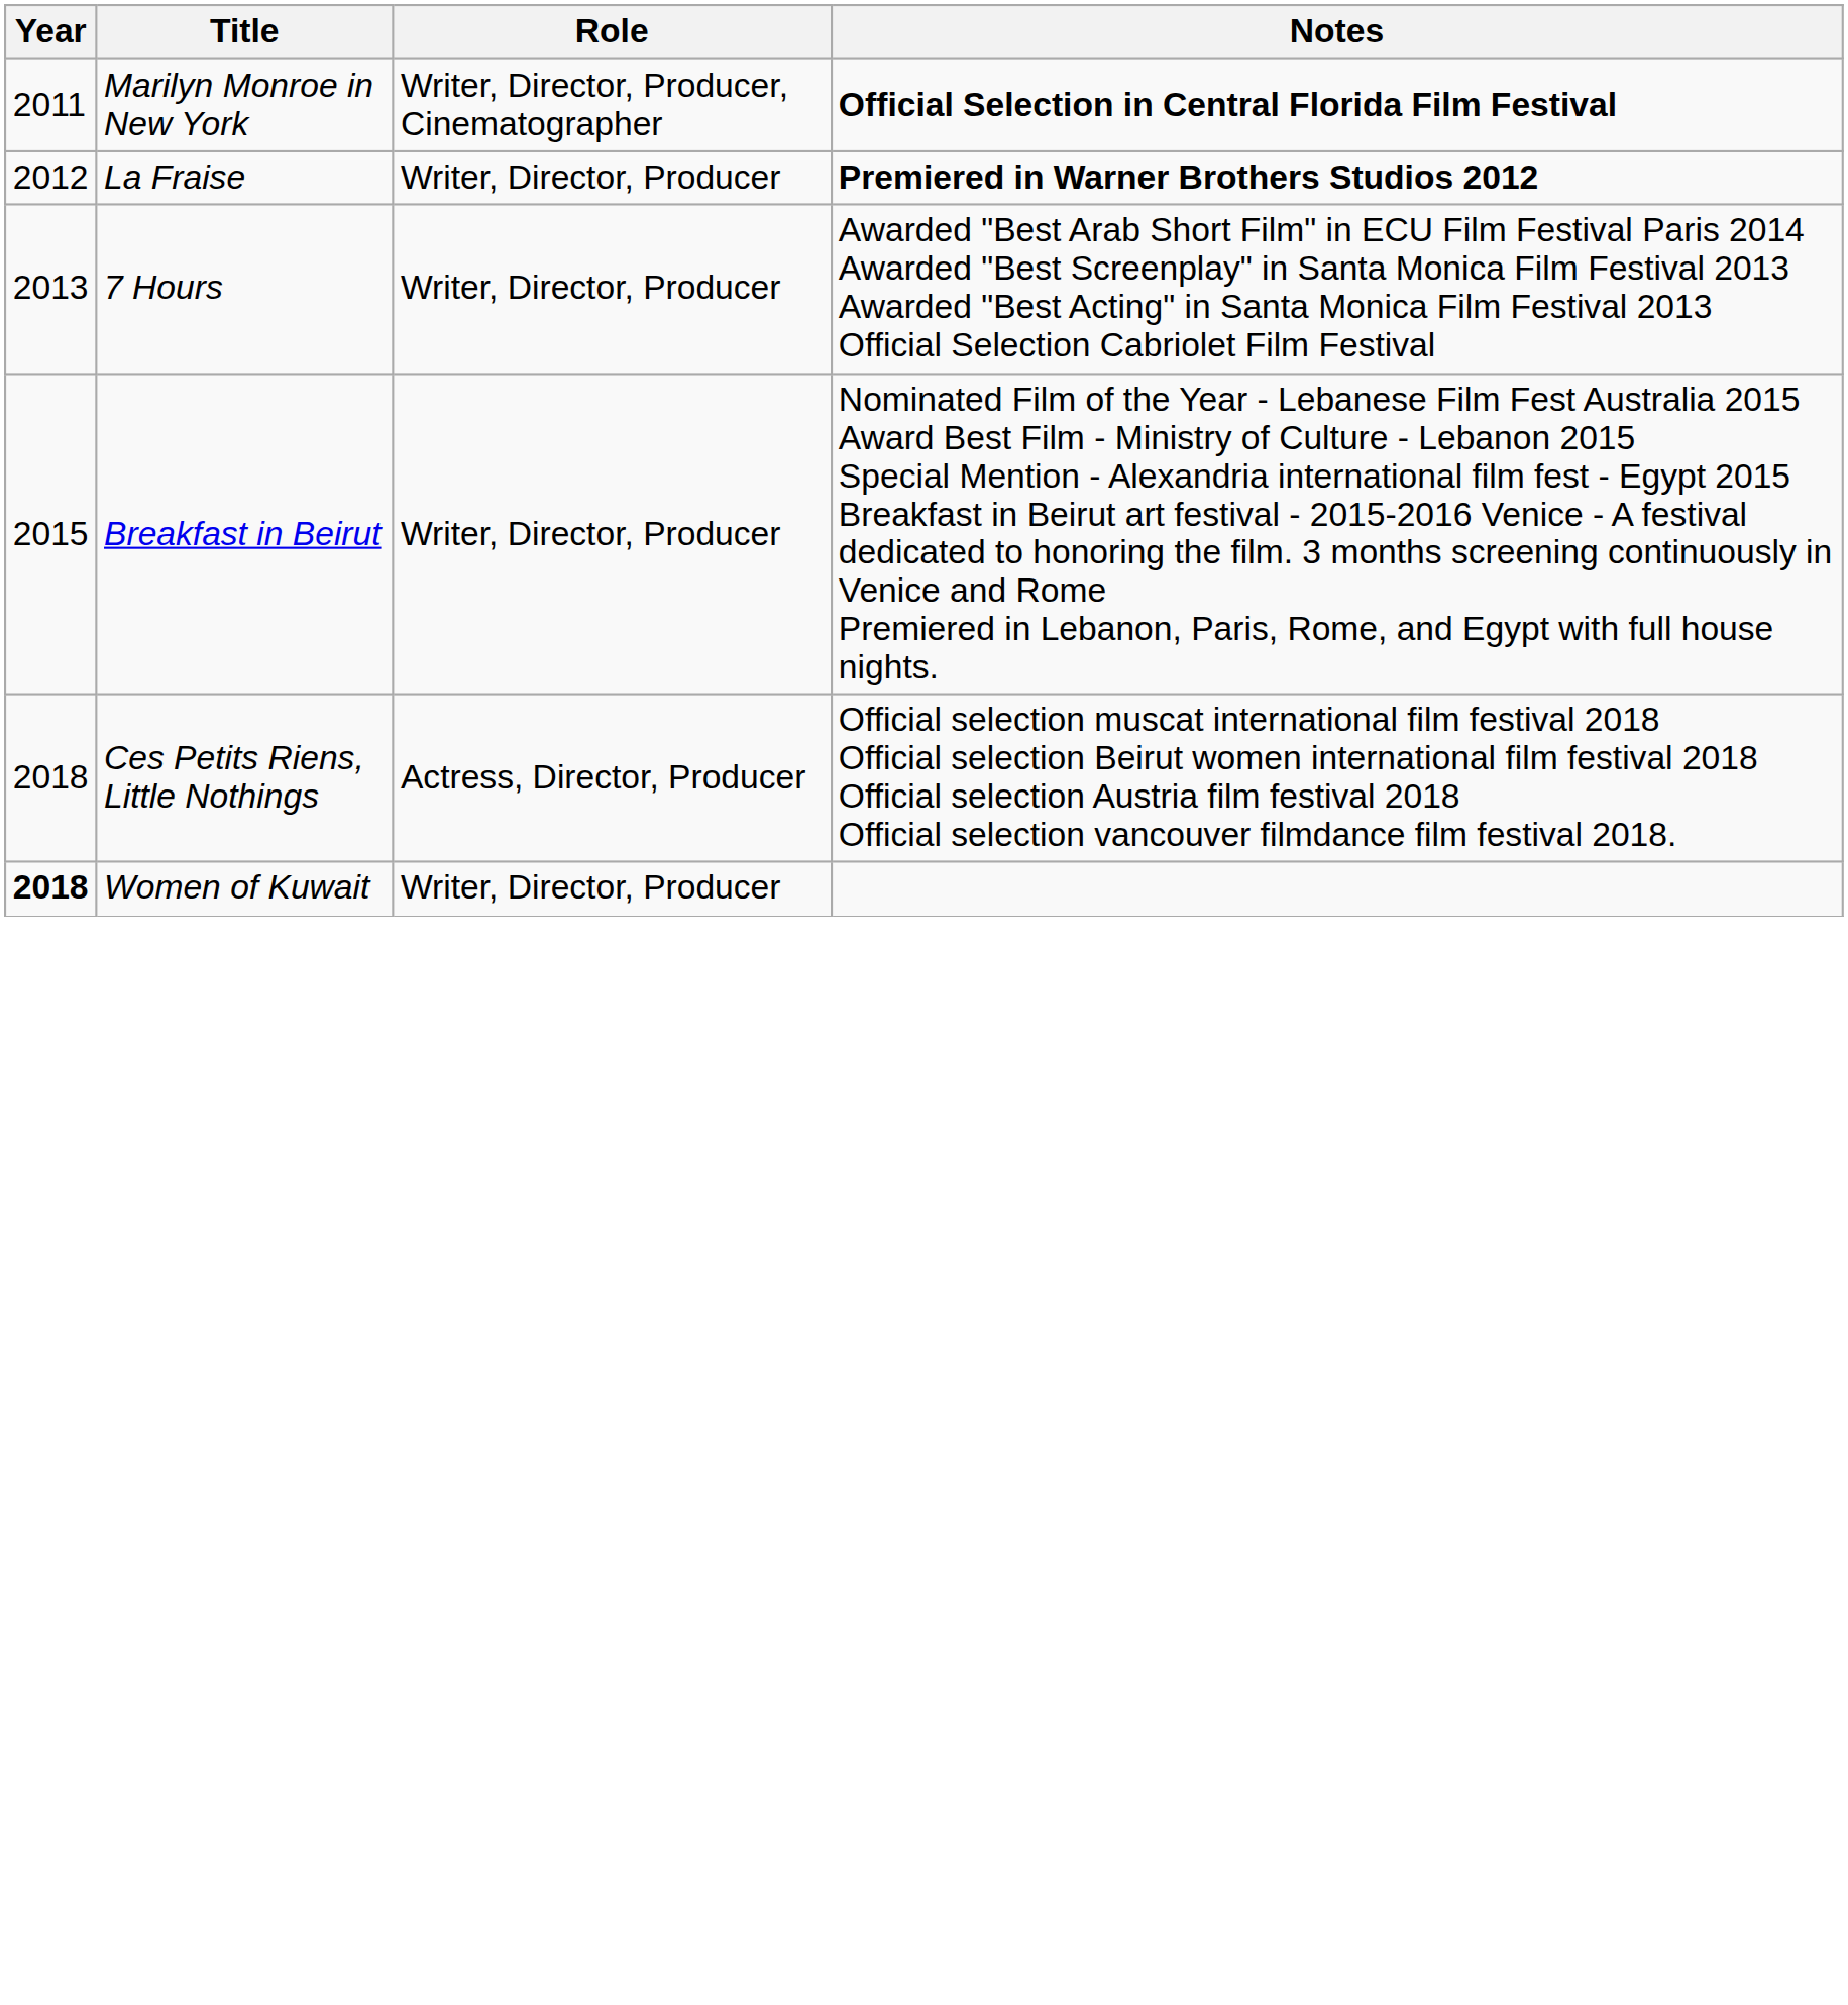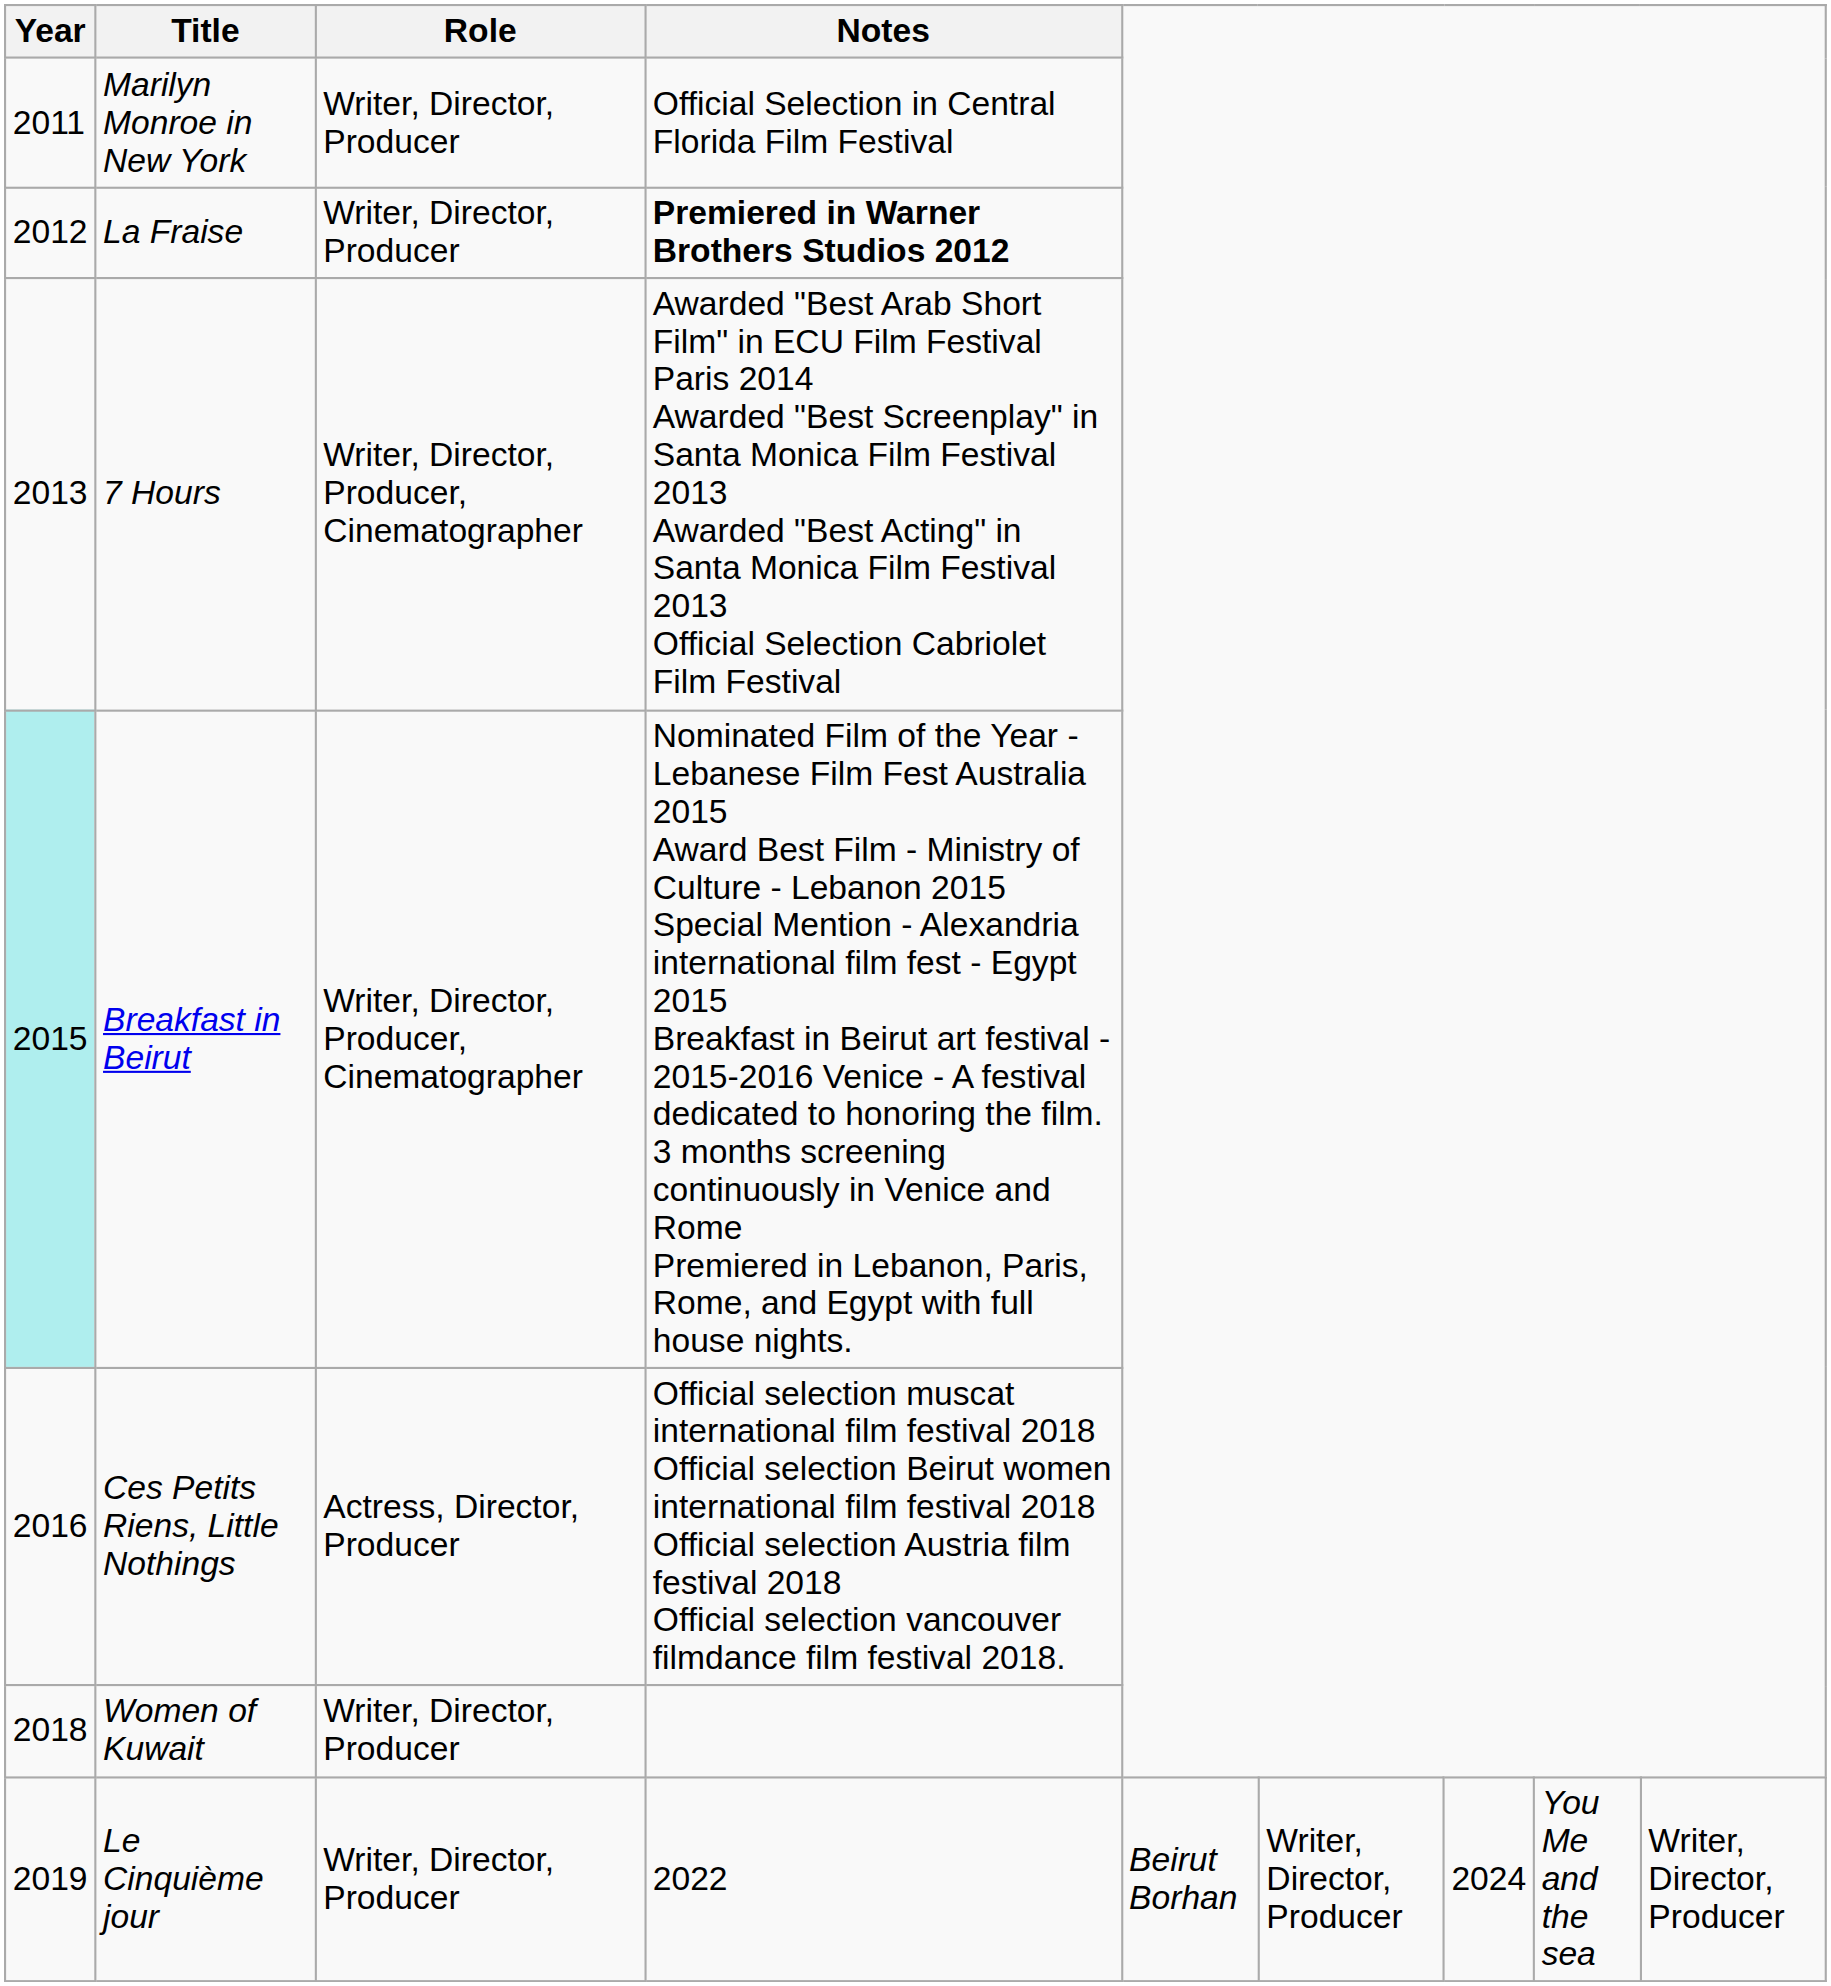Marilyn Monroe in New York | Role: Writer, Director, Producer, Cinematographer -> Writer, Director, Producer
Marilyn Monroe in New York | Notes: bold -> normal
7 Hours | Role: Writer, Director, Producer -> Writer, Director, Producer, Cinematographer
Breakfast in Beirut | Year: no background -> paleturquoise background
Breakfast in Beirut | Role: Writer, Director, Producer -> Writer, Director, Producer, Cinematographer
Ces Petits Riens, Little Nothings | Year: 2018 -> 2016
Women of Kuwait | Year: bold -> normal
+ row: 2019 | Le Cinquième jour | Writer, Director, Producer | 2022 | Beirut Borhan | Writer, Director, Producer | 2024 | You Me and the sea | Writer, Director, Producer
